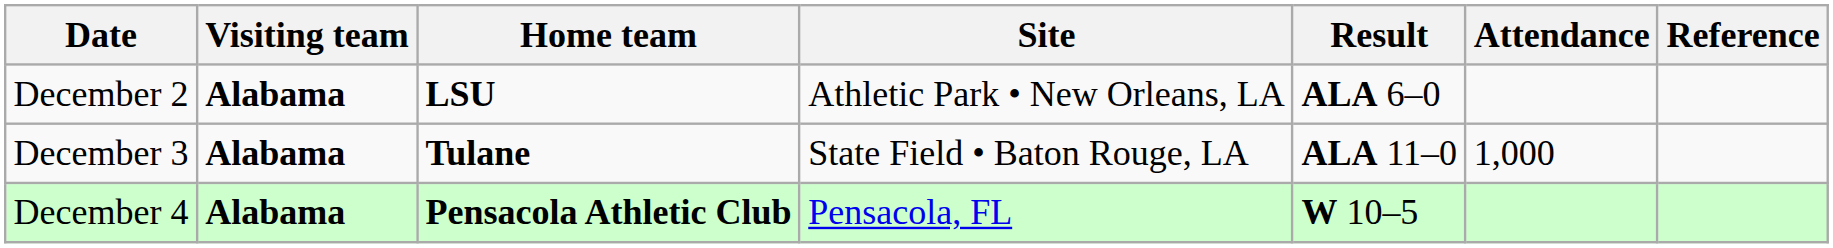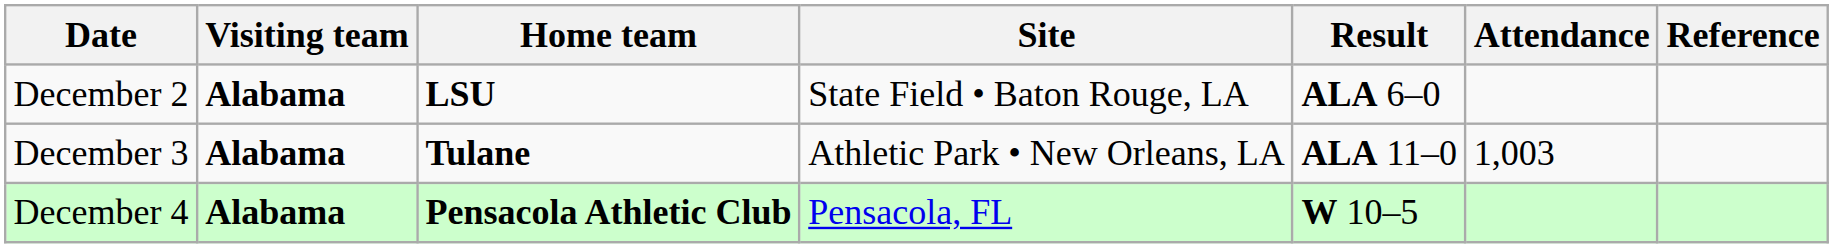December 2 | Site: Athletic Park • New Orleans, LA -> State Field • Baton Rouge, LA
December 3 | Site: State Field • Baton Rouge, LA -> Athletic Park • New Orleans, LA
December 3 | Attendance: 1,000 -> 1,003
